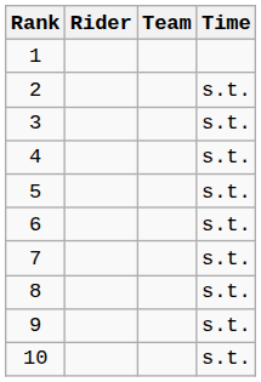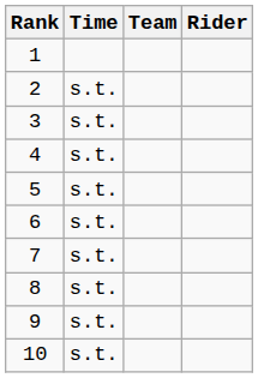columns swapped: Rider <-> Time
